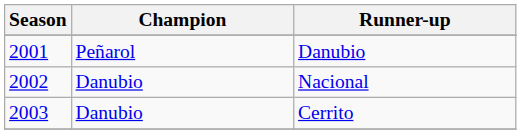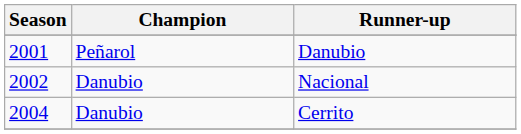Cerrito | Season: 2003 -> 2004
